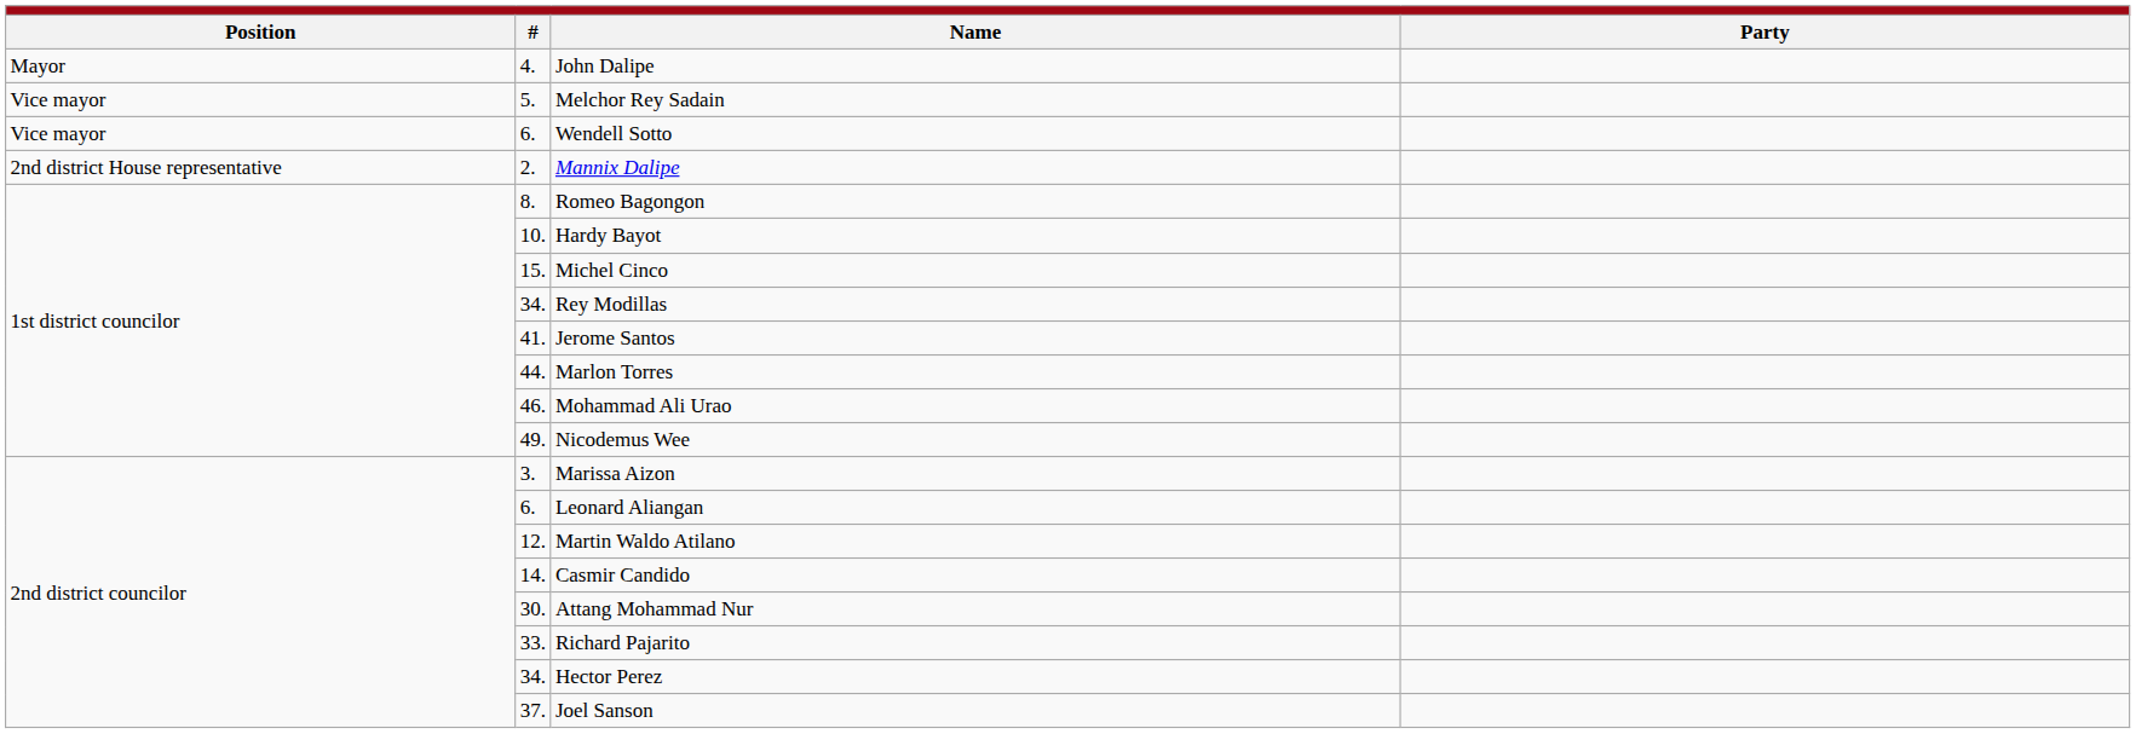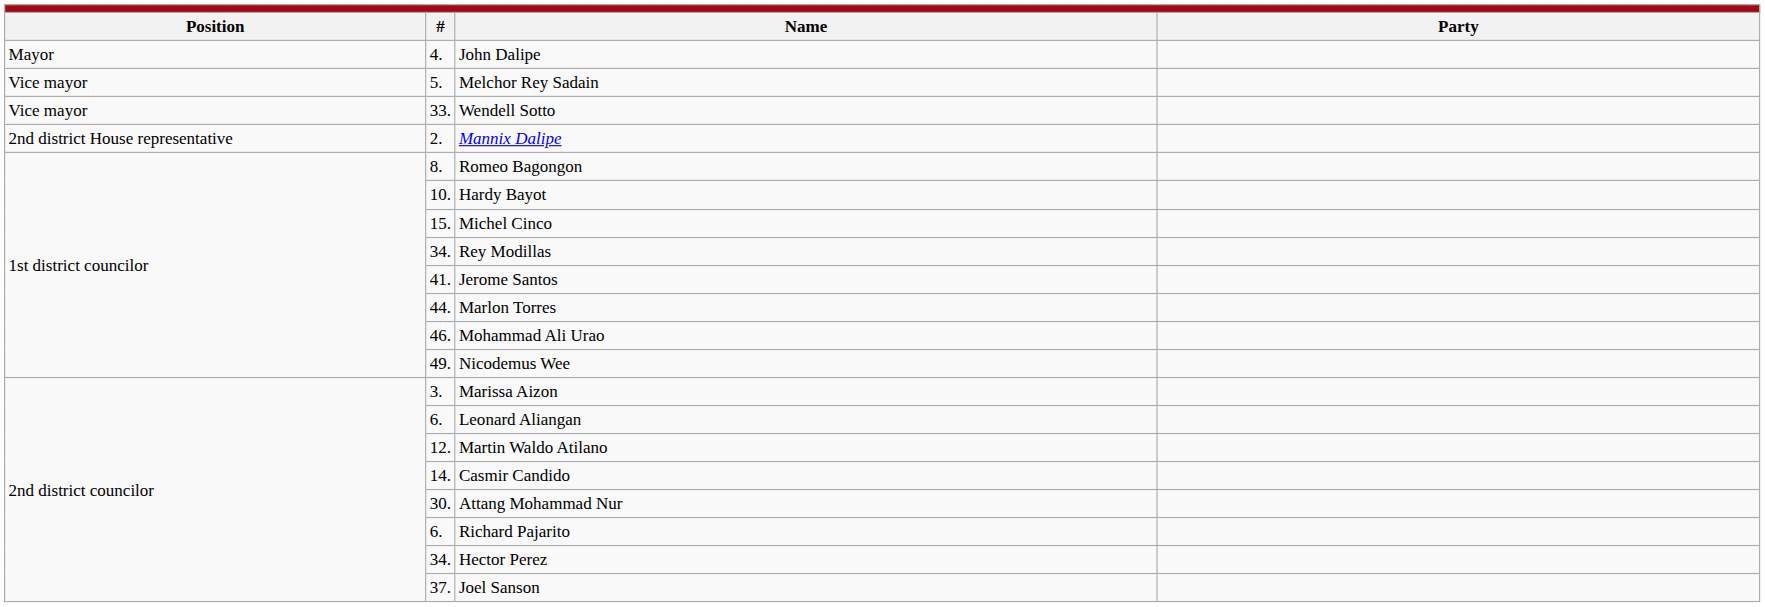Wendell Sotto | column 2: 6. -> 33.
Richard Pajarito | column 2: 33. -> 6.
